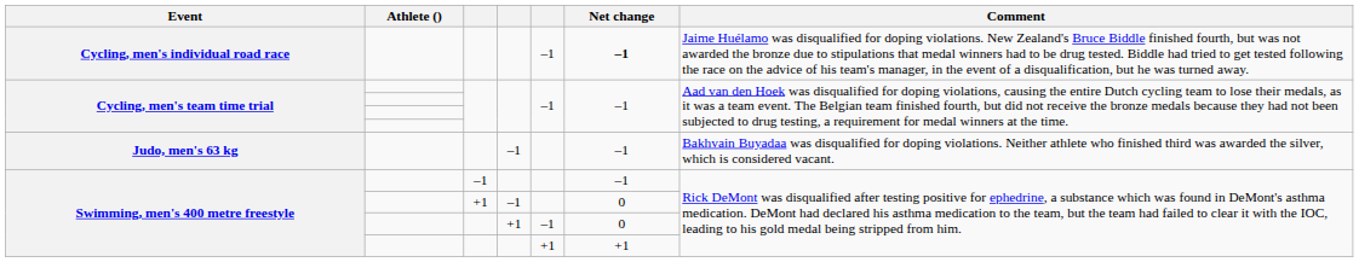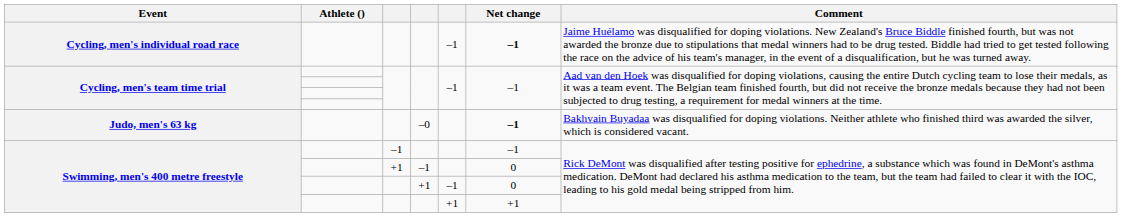Judo, men's 63 kg | column 4: –1 -> –0
Judo, men's 63 kg | Net change: normal -> bold
